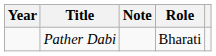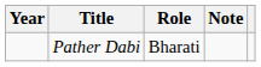columns swapped: Role <-> Note
